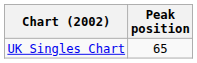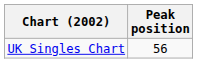UK Singles Chart | Peak position: 65 -> 56
